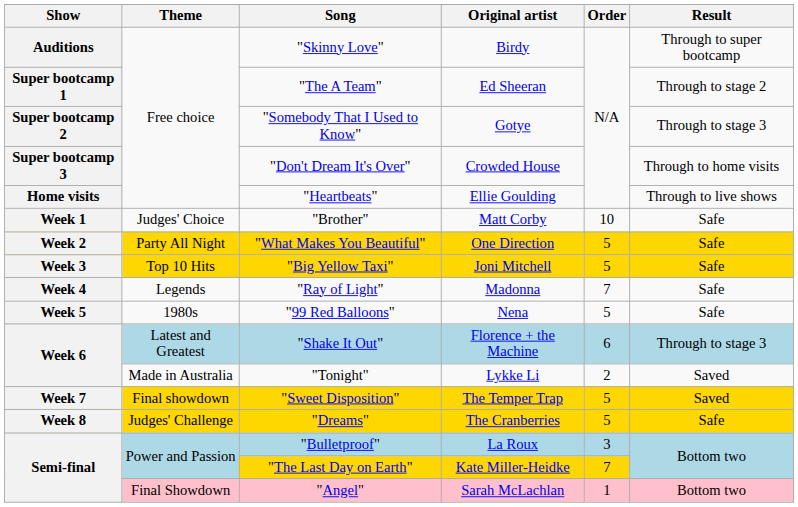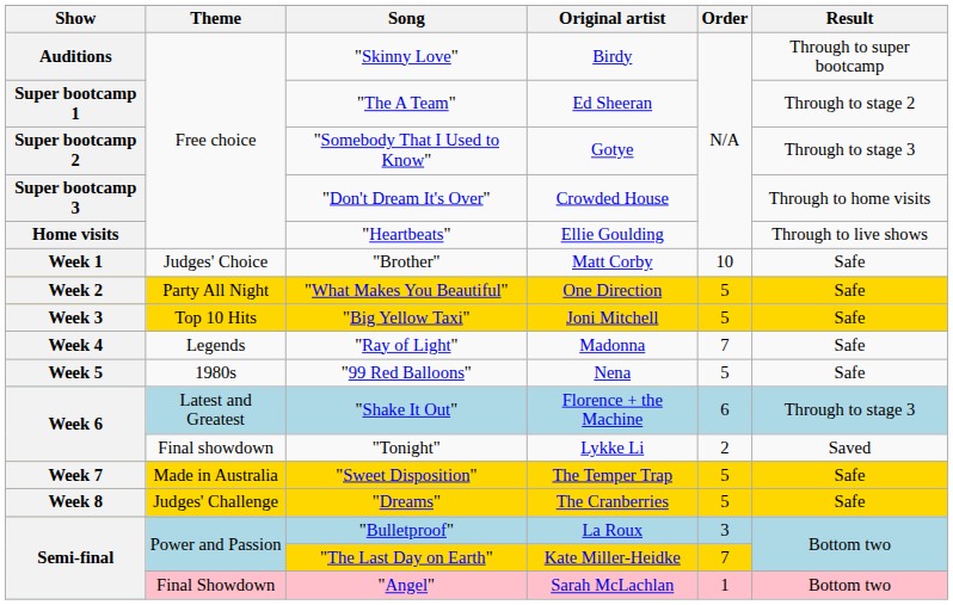"Tonight" | Theme: Made in Australia -> Final showdown
"Sweet Disposition" | Theme: Final showdown -> Made in Australia
"Sweet Disposition" | Result: Saved -> Safe
